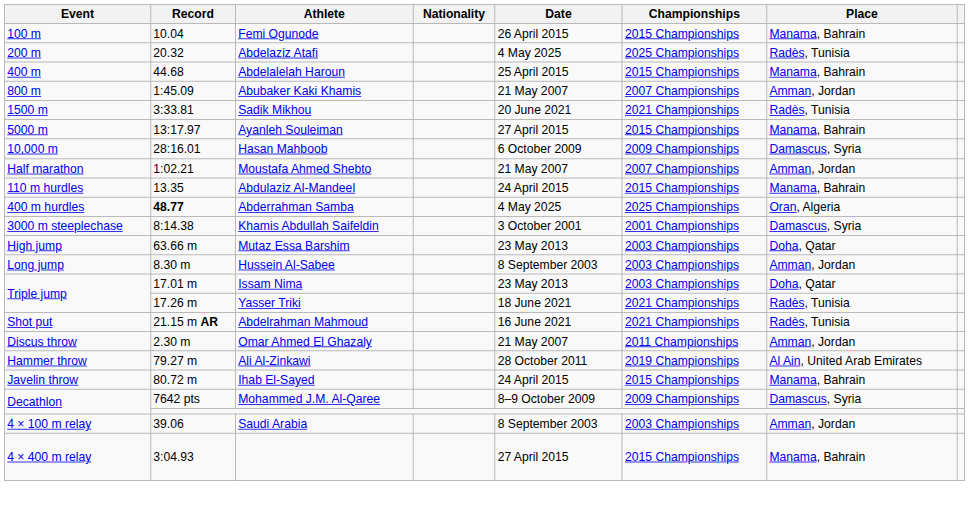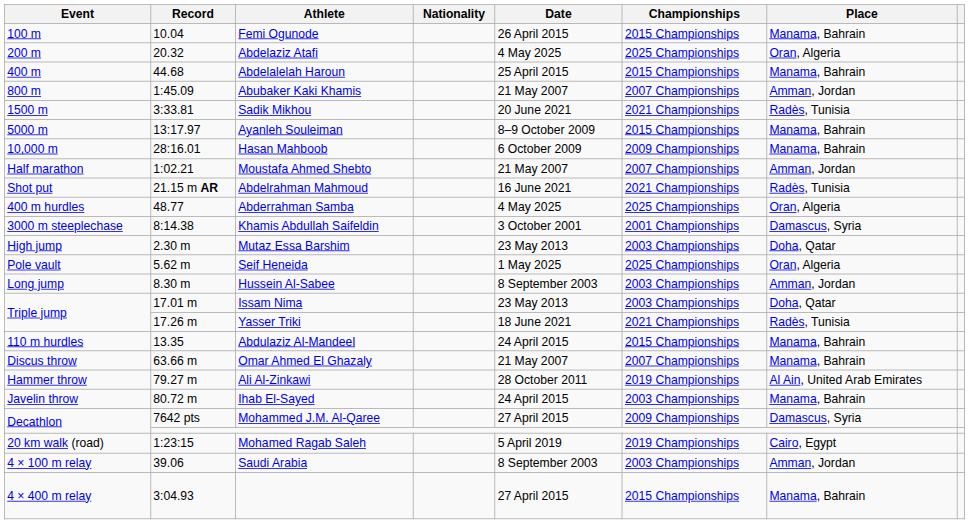Abdelaziz Atafi | Place: Radès, Tunisia -> Oran, Algeria
Ayanleh Souleiman | Date: 27 April 2015 -> 8–9 October 2009
Hasan Mahboob | Place: Damascus, Syria -> Manama, Bahrain
rows swapped: Abdulaziz Al-Mandeel <-> Abdelrahman Mahmoud
Abderrahman Samba | Record: bold -> normal
Mutaz Essa Barshim | Record: 63.66 m -> 2.30 m
+ row: Pole vault | 5.62 m | Seif Heneida | 1 May 2025 | 2025 Championships | Oran, Algeria
Omar Ahmed El Ghazaly | Record: 2.30 m -> 63.66 m
Omar Ahmed El Ghazaly | Championships: 2011 Championships -> 2007 Championships
Omar Ahmed El Ghazaly | Place: Amman, Jordan -> Manama, Bahrain
Ihab El-Sayed | Championships: 2015 Championships -> 2003 Championships
Mohammed J.M. Al-Qaree | Date: 8–9 October 2009 -> 27 April 2015
+ row: 20 km walk (road) | 1:23:15 | Mohamed Ragab Saleh | 5 April 2019 | 2019 Championships | Cairo, Egypt
